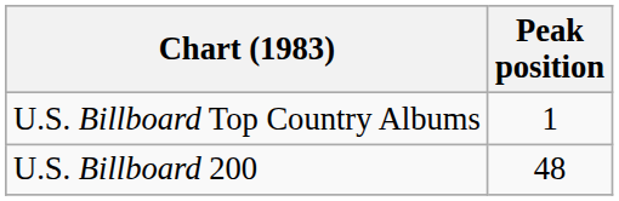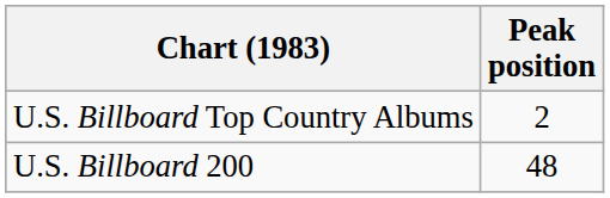U.S. Billboard Top Country Albums | Peak position: 1 -> 2
